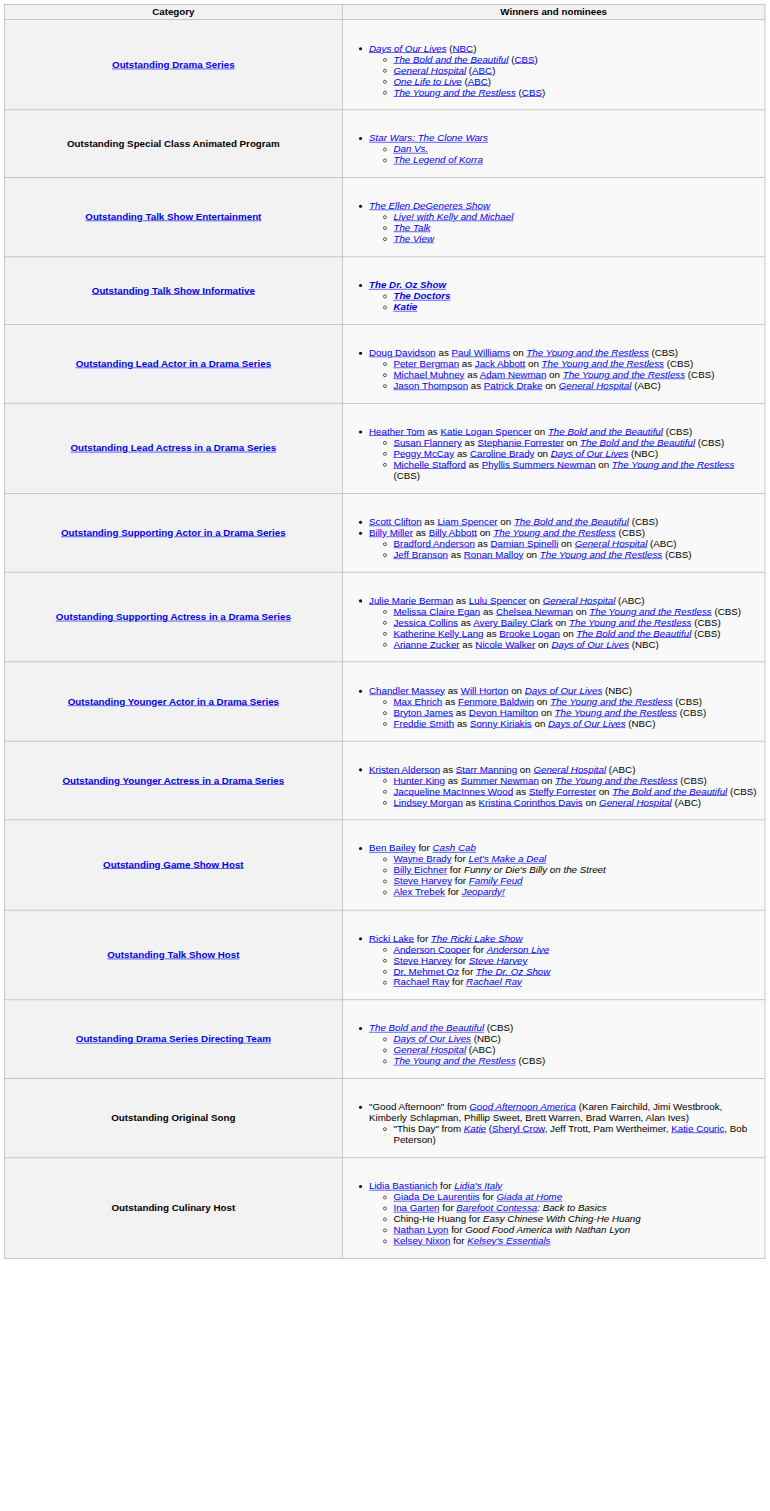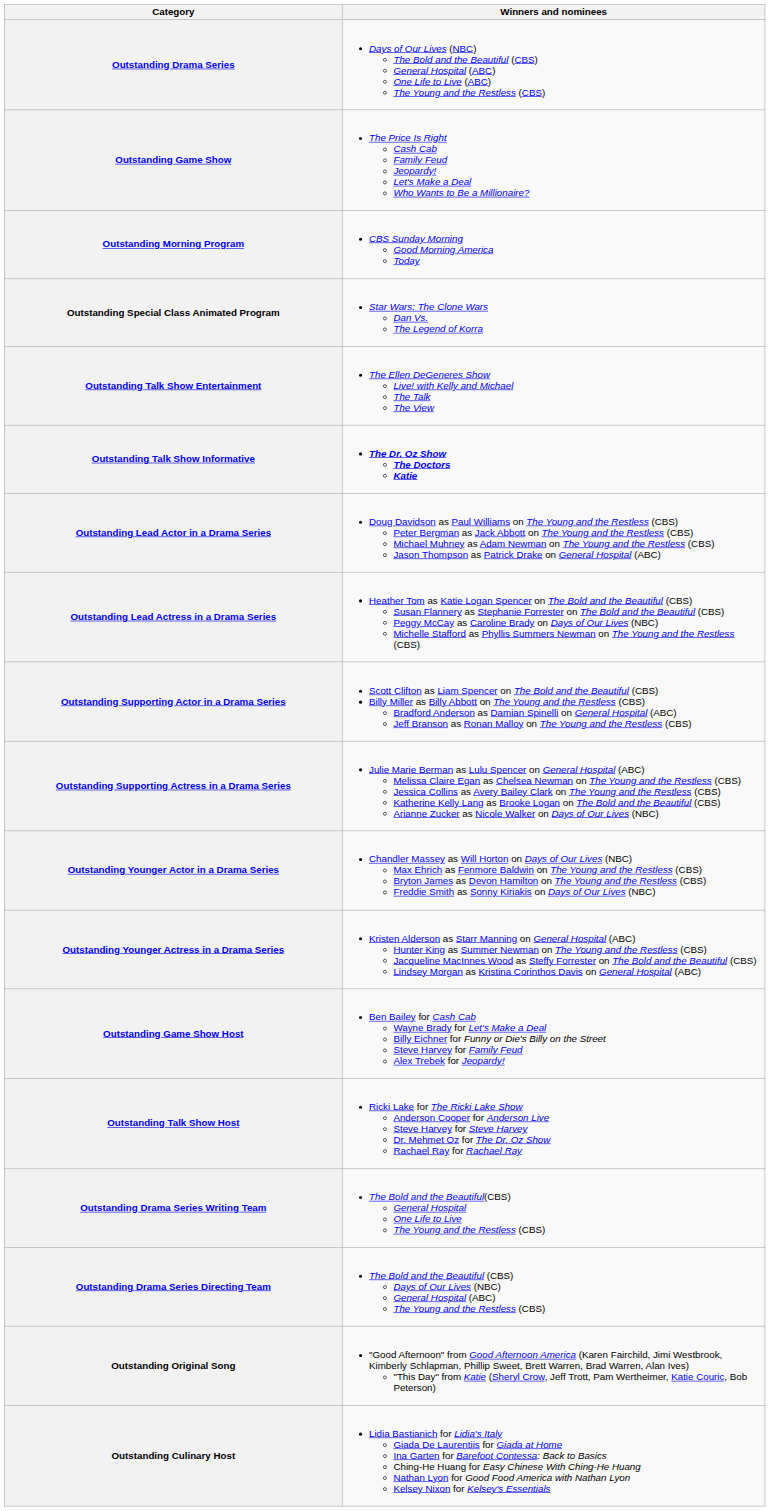+ row: Outstanding Game Show | The Price Is Right Cash Cab Family Feud Jeopardy! Let's Make a Deal Who Wants to Be a Millionaire?
+ row: Outstanding Morning Program | CBS Sunday Morning Good Morning America Today
+ row: Outstanding Drama Series Writing Team | The Bold and the Beautiful(CBS) General Hospital One Life to Live The Young and the Restless (CBS)
